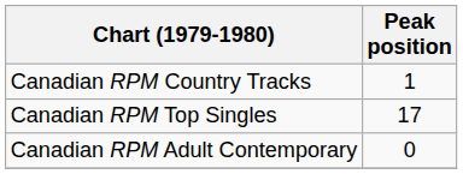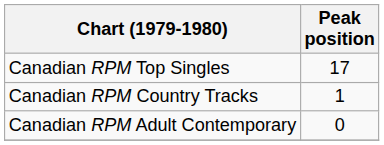rows swapped: Canadian RPM Country Tracks <-> Canadian RPM Top Singles
